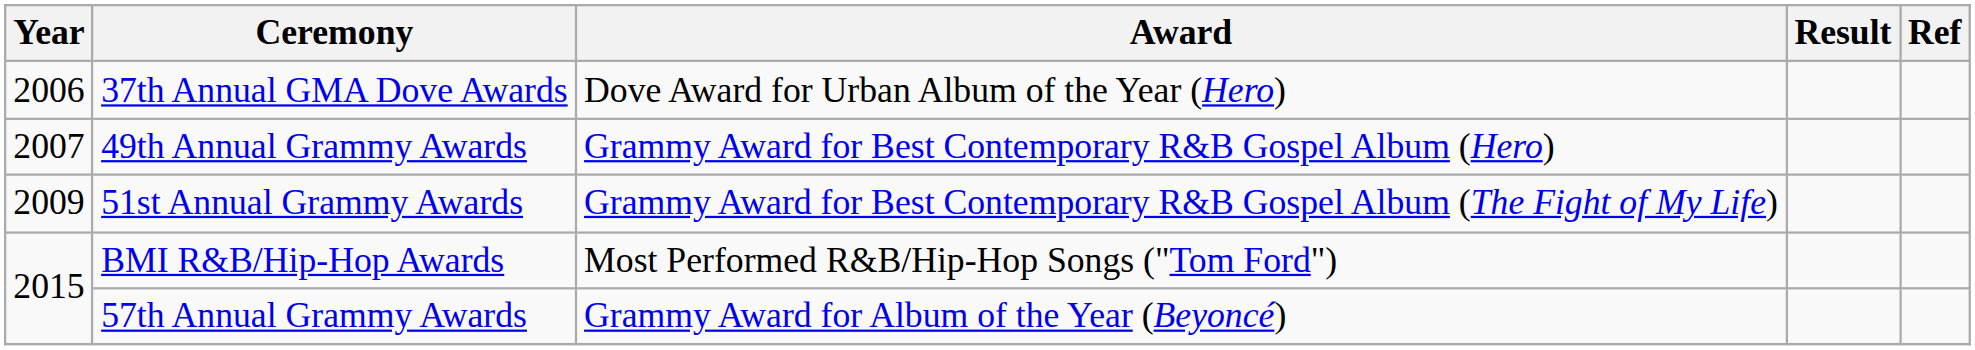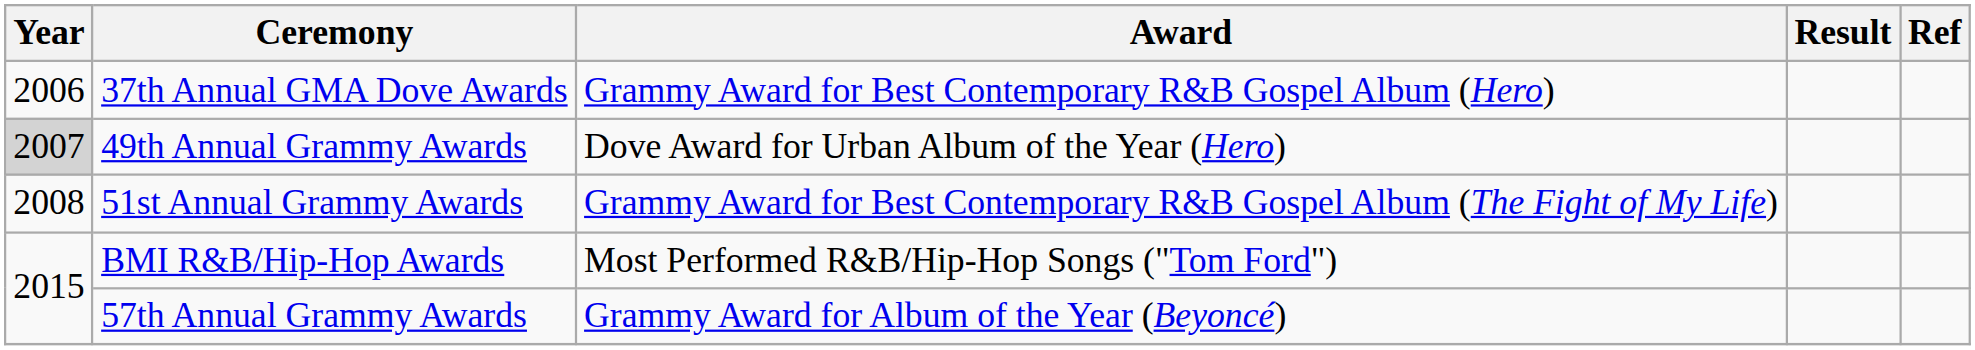37th Annual GMA Dove Awards | Award: Dove Award for Urban Album of the Year (Hero) -> Grammy Award for Best Contemporary R&B Gospel Album (Hero)
49th Annual Grammy Awards | Year: no background -> lightgrey background
49th Annual Grammy Awards | Award: Grammy Award for Best Contemporary R&B Gospel Album (Hero) -> Dove Award for Urban Album of the Year (Hero)
51st Annual Grammy Awards | Year: 2009 -> 2008
